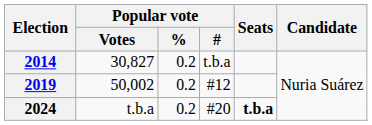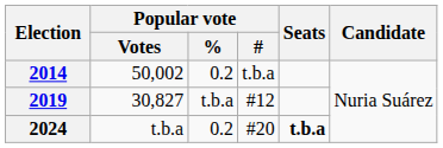2014 | Popular vote / Votes: 30,827 -> 50,002
2019 | Popular vote / Votes: 50,002 -> 30,827
2019 | Popular vote / %: 0.2 -> t.b.a
